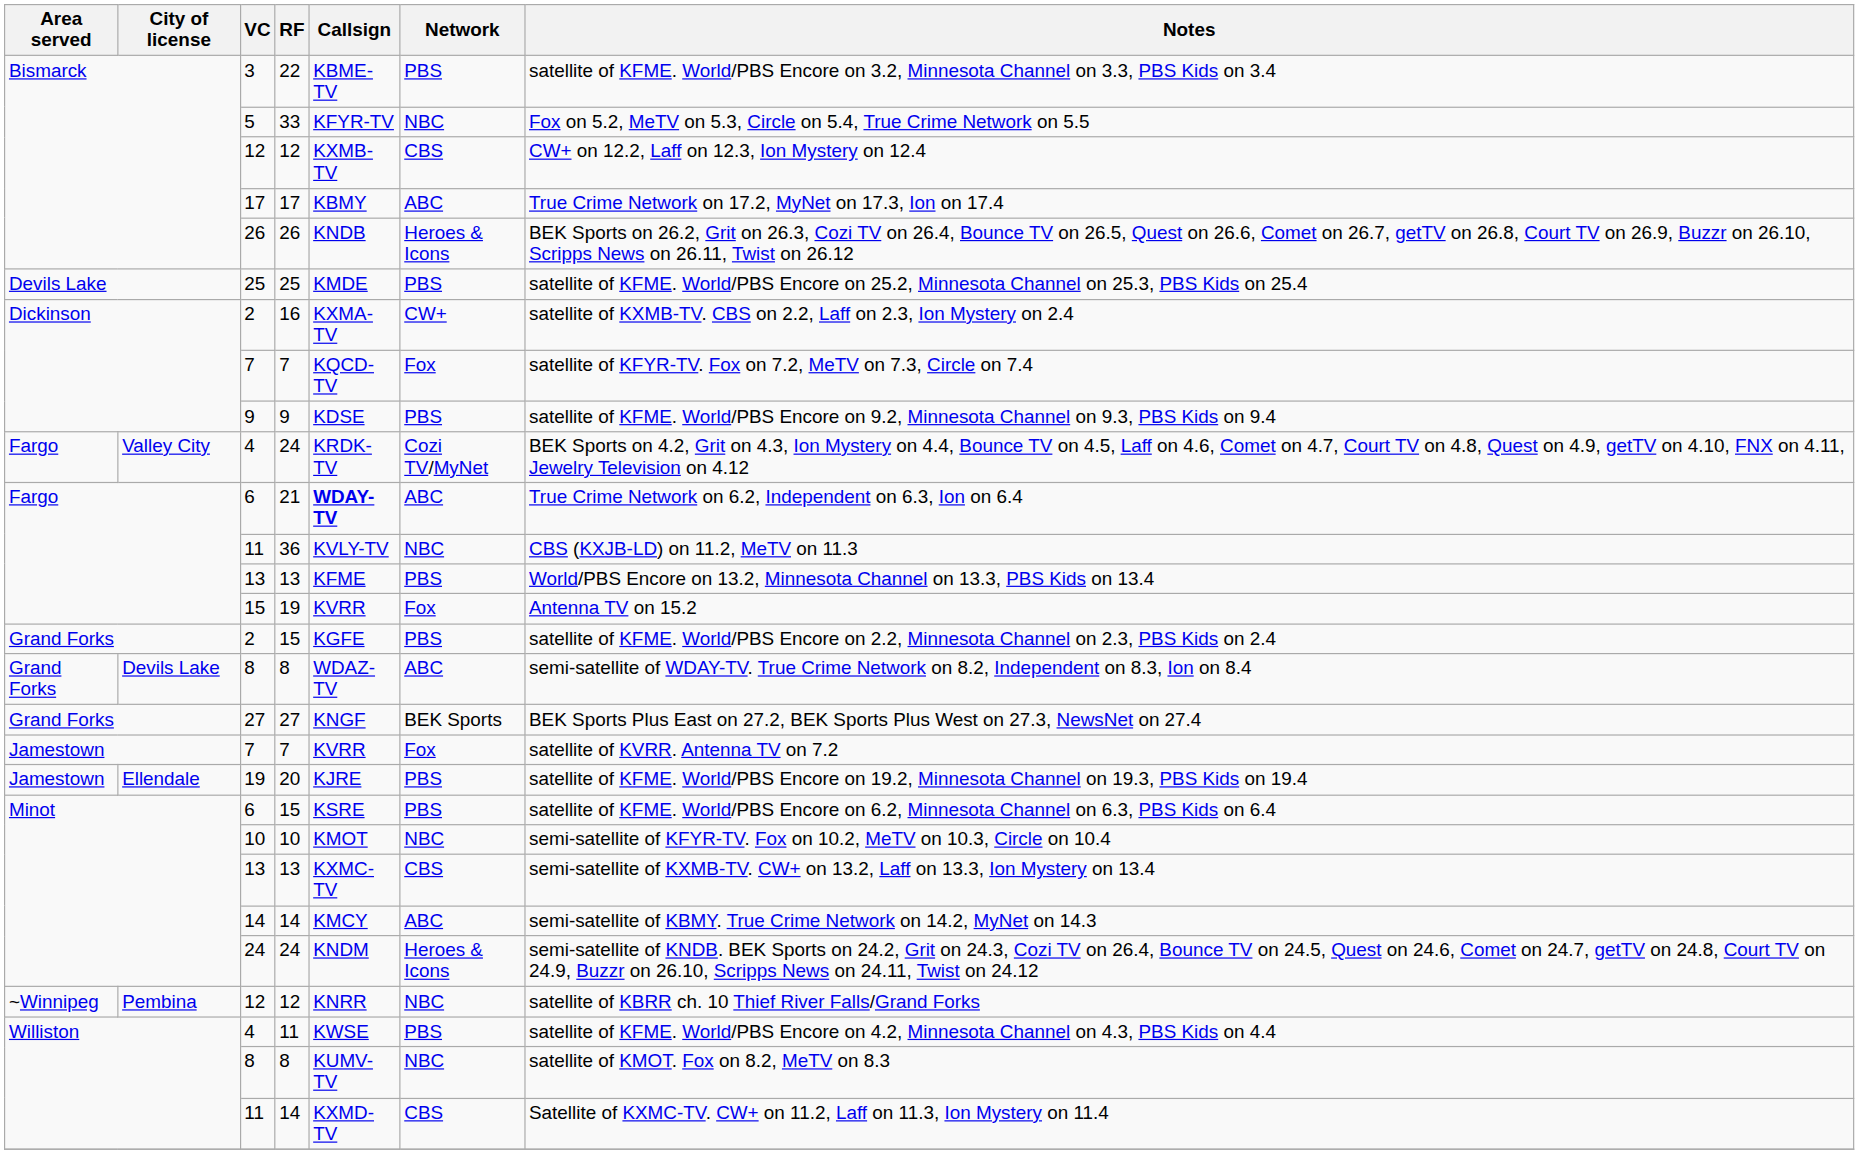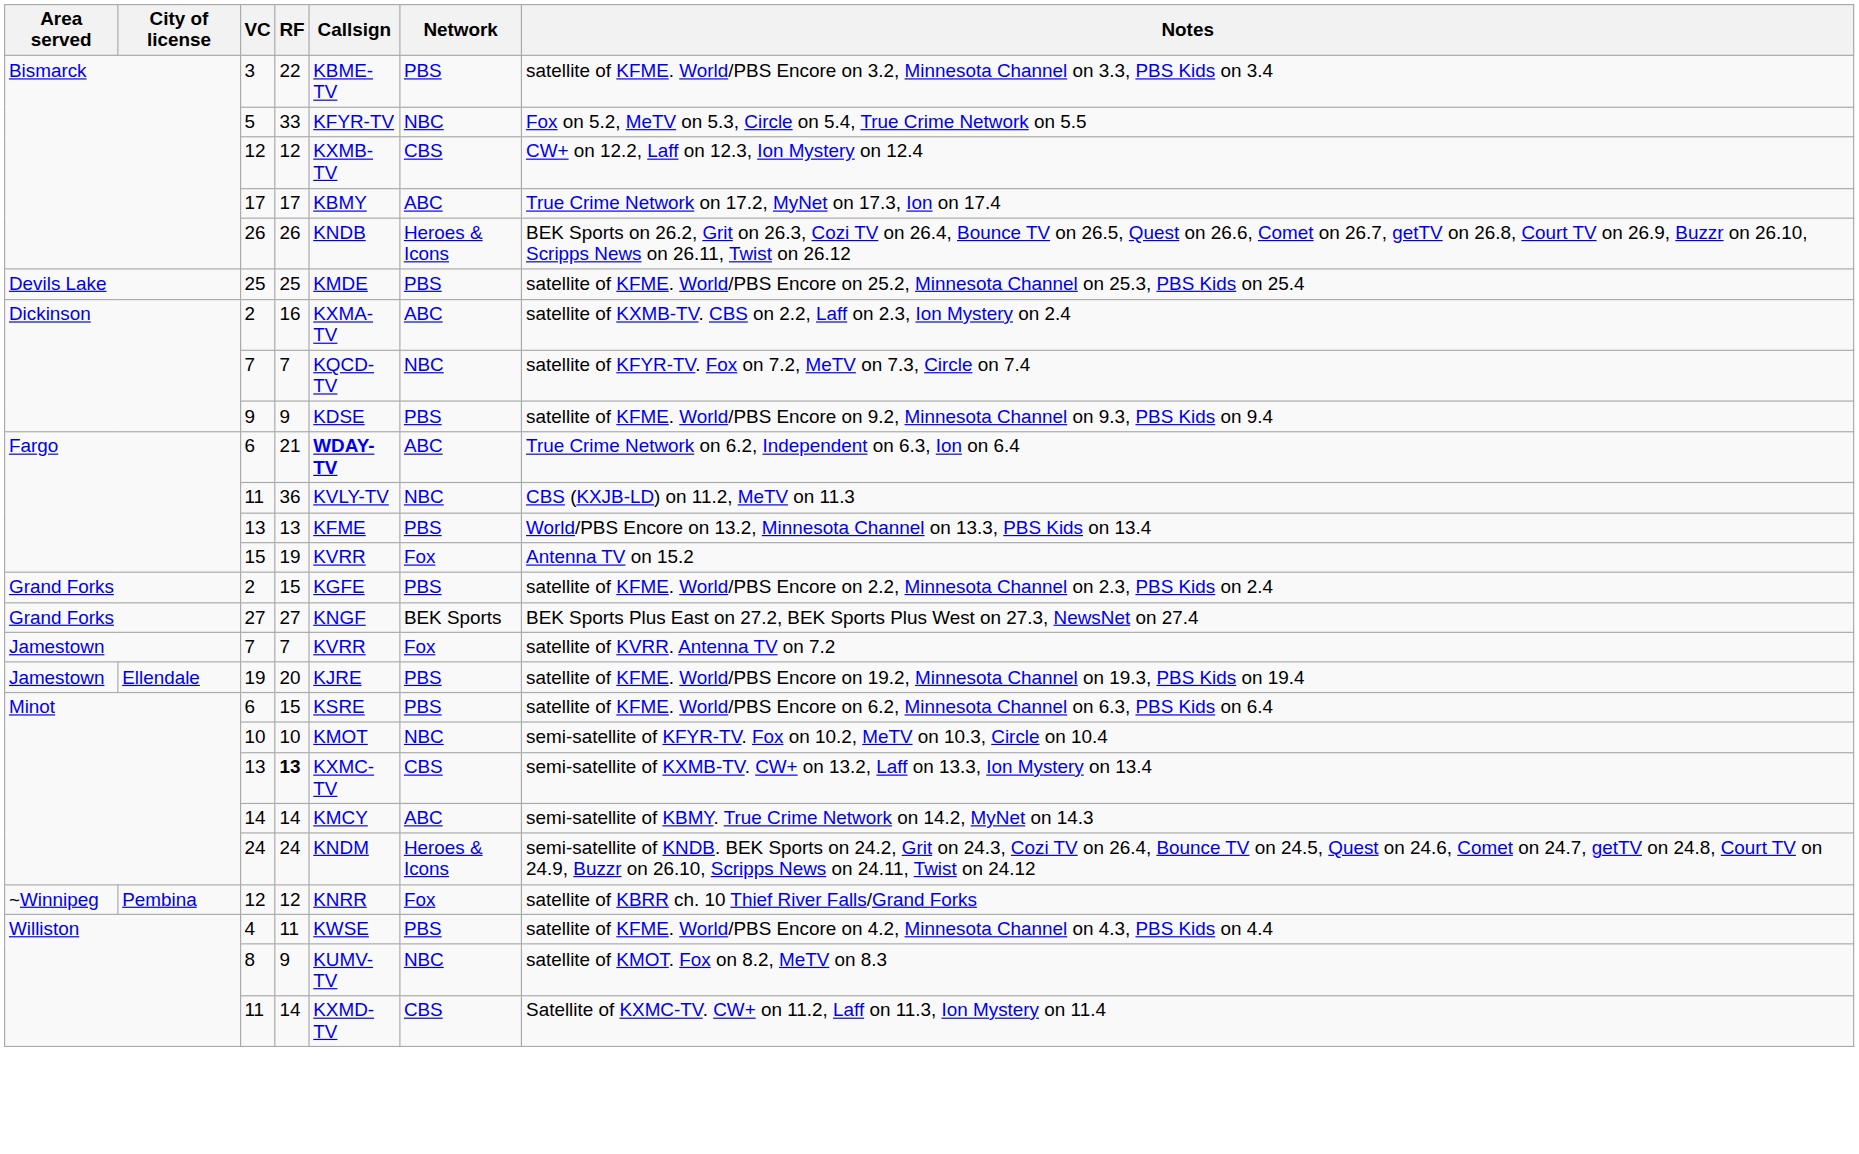Dickinson / 2 | Network: CW+ -> ABC
Dickinson / 7 | Network: Fox -> NBC
- row: Fargo | Valley City | 4 | 24 | KRDK-TV | Cozi TV/MyNet | BEK Sports on 4.2, Grit on 4.3, Ion Mystery on 4.4, Bounce TV on 4.5, Laff on 4.6, Comet on 4.7, Court TV on 4.8, Quest on 4.9, getTV on 4.10, FNX on 4.11, Jewelry Television on 4.12
- row: Grand Forks | Devils Lake | 8 | 8 | WDAZ-TV | ABC | semi-satellite of WDAY-TV. True Crime Network on 8.2, Independent on 8.3, Ion on 8.4
Minot / 13 | RF: normal -> bold
Pembina / 12 | Network: NBC -> Fox
Williston / 8 | RF: 8 -> 9
